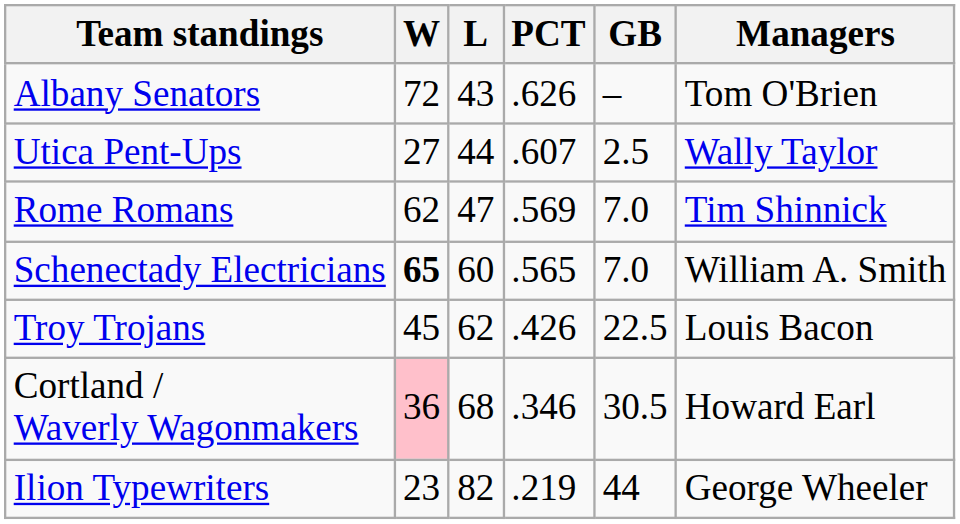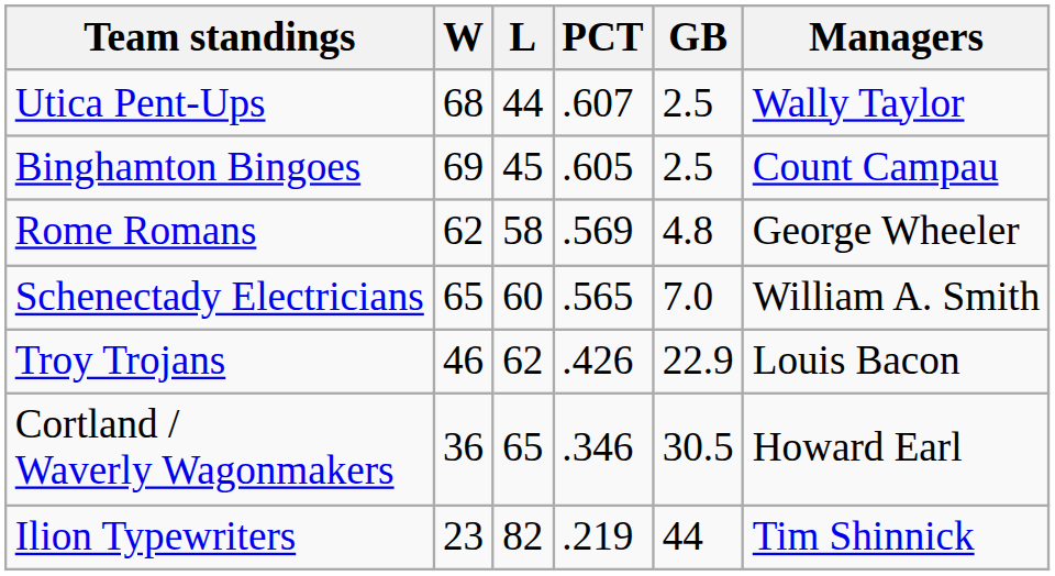- row: Albany Senators | 72 | 43 | .626 | – | Tom O'Brien
Utica Pent-Ups | W: 27 -> 68
+ row: Binghamton Bingoes | 69 | 45 | .605 | 2.5 | Count Campau
Rome Romans | L: 47 -> 58
Rome Romans | GB: 7.0 -> 4.8
Rome Romans | Managers: Tim Shinnick -> George Wheeler
Schenectady Electricians | W: bold -> normal
Troy Trojans | W: 45 -> 46
Troy Trojans | GB: 22.5 -> 22.9
Cortland / Waverly Wagonmakers | W: pink background -> no background
Cortland / Waverly Wagonmakers | L: 68 -> 65
Ilion Typewriters | Managers: George Wheeler -> Tim Shinnick
